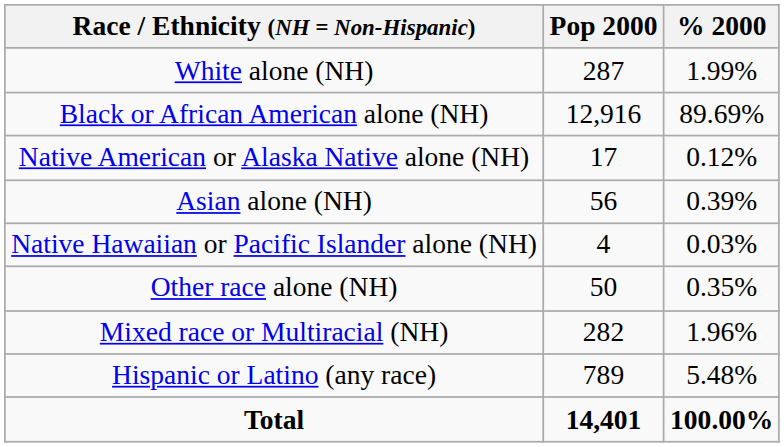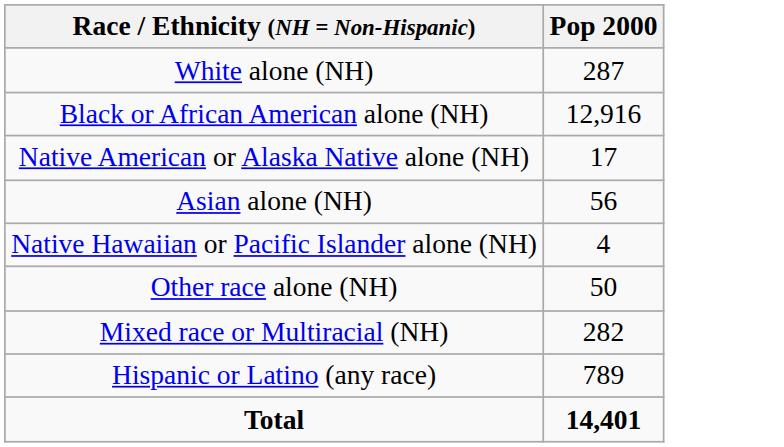- column: % 2000 | 1.99% | 89.69% | 0.12% | 0.39% | 0.03% | 0.35% | 1.96% | 5.48% | 100.00%
